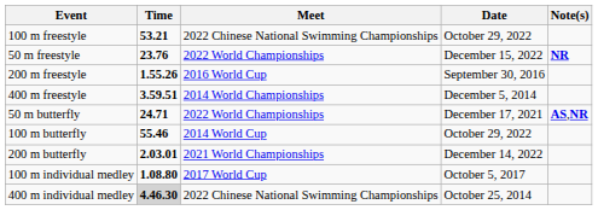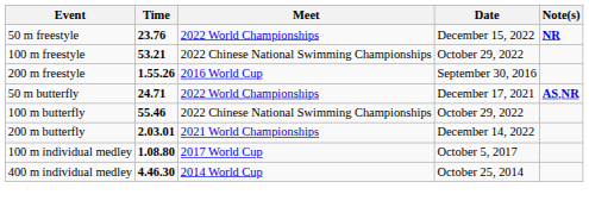rows swapped: 50 m freestyle <-> 100 m freestyle
- row: 400 m freestyle | 3.59.51 | 2014 World Championships | December 5, 2014
100 m butterfly | Meet: 2014 World Cup -> 2022 Chinese National Swimming Championships
400 m individual medley | Time: lightgrey background -> no background
400 m individual medley | Meet: 2022 Chinese National Swimming Championships -> 2014 World Cup
